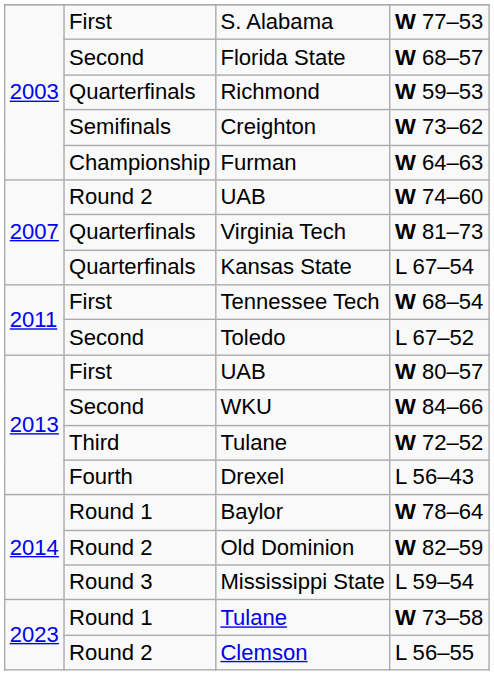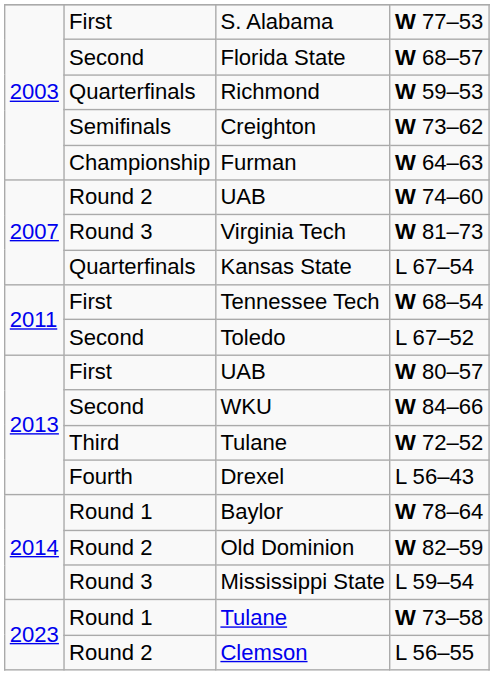W 81–73 | column 2: Quarterfinals -> Round 3
